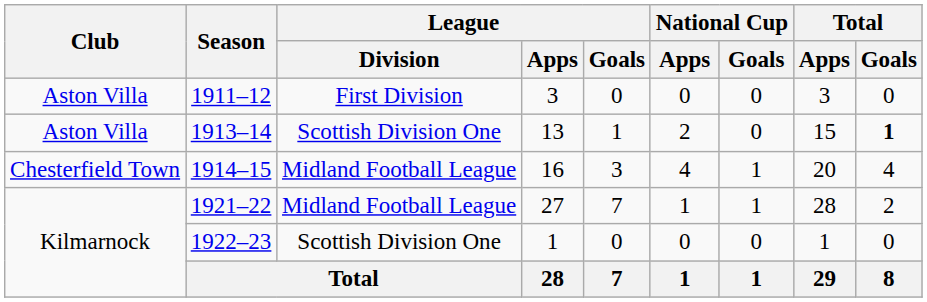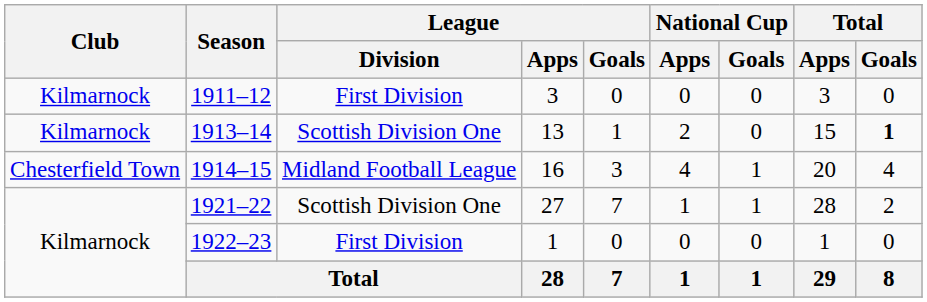1911–12 | Club: Aston Villa -> Kilmarnock
1913–14 | Club: Aston Villa -> Kilmarnock
1921–22 | League / Division: Midland Football League -> Scottish Division One
1922–23 | League / Division: Scottish Division One -> First Division
